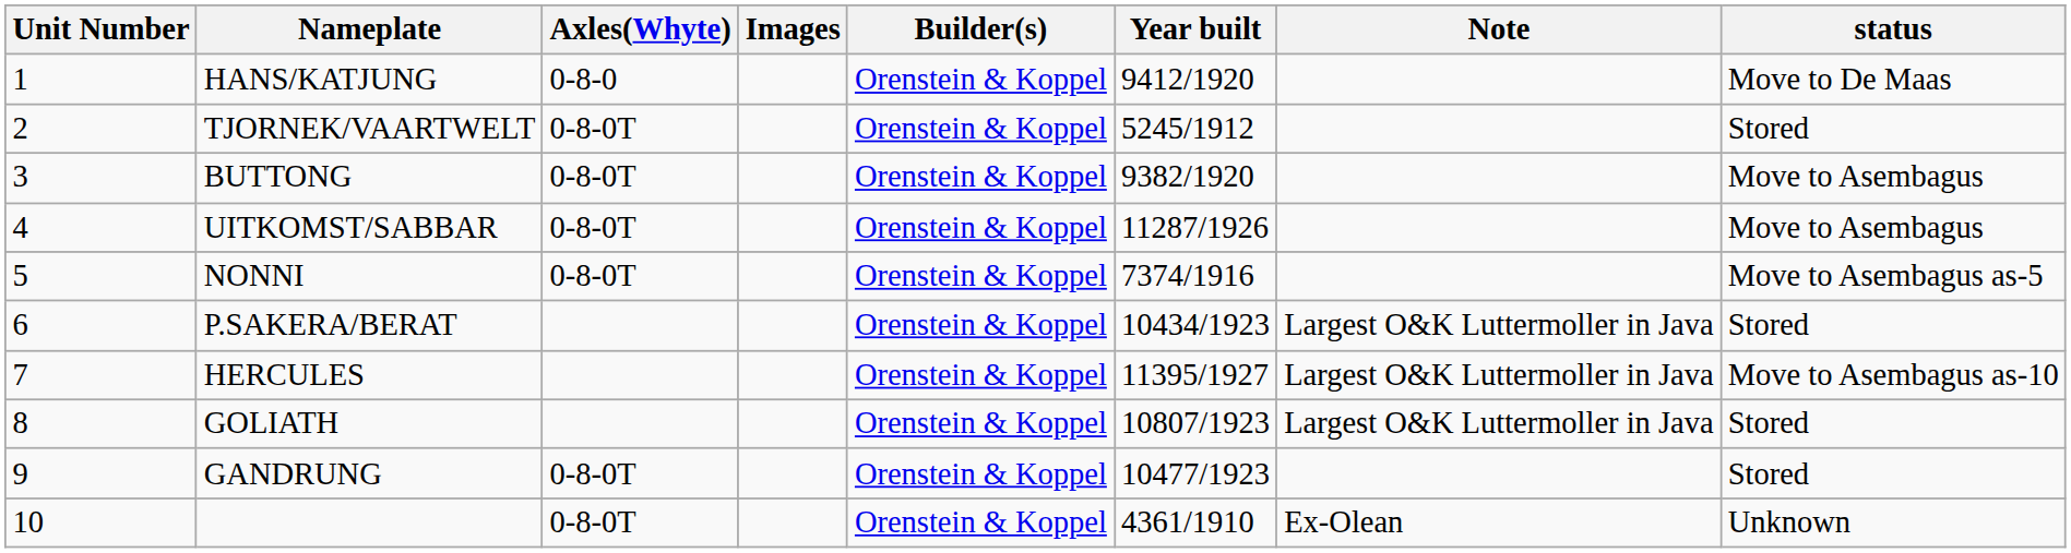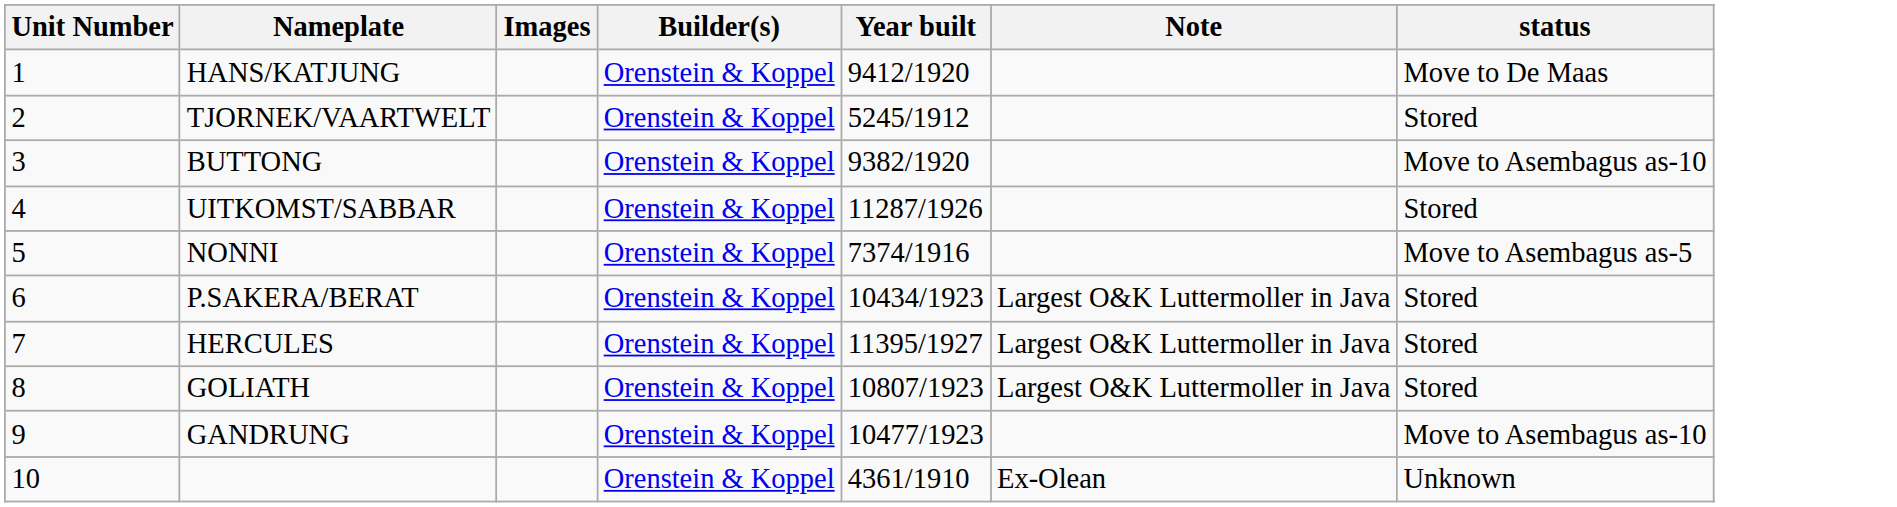- column: Axles(Whyte) | 0-8-0 | 0-8-0T | 0-8-0T | 0-8-0T | 0-8-0T | 0-8-0T | 0-8-0T
BUTTONG | status: Move to Asembagus -> Move to Asembagus as-10
UITKOMST/SABBAR | status: Move to Asembagus -> Stored
HERCULES | status: Move to Asembagus as-10 -> Stored
GANDRUNG | status: Stored -> Move to Asembagus as-10
